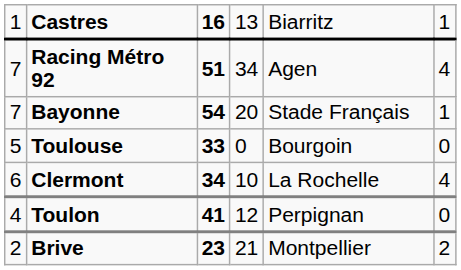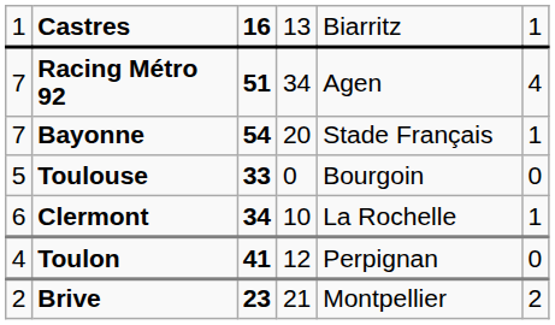Clermont | column 6: 4 -> 1
